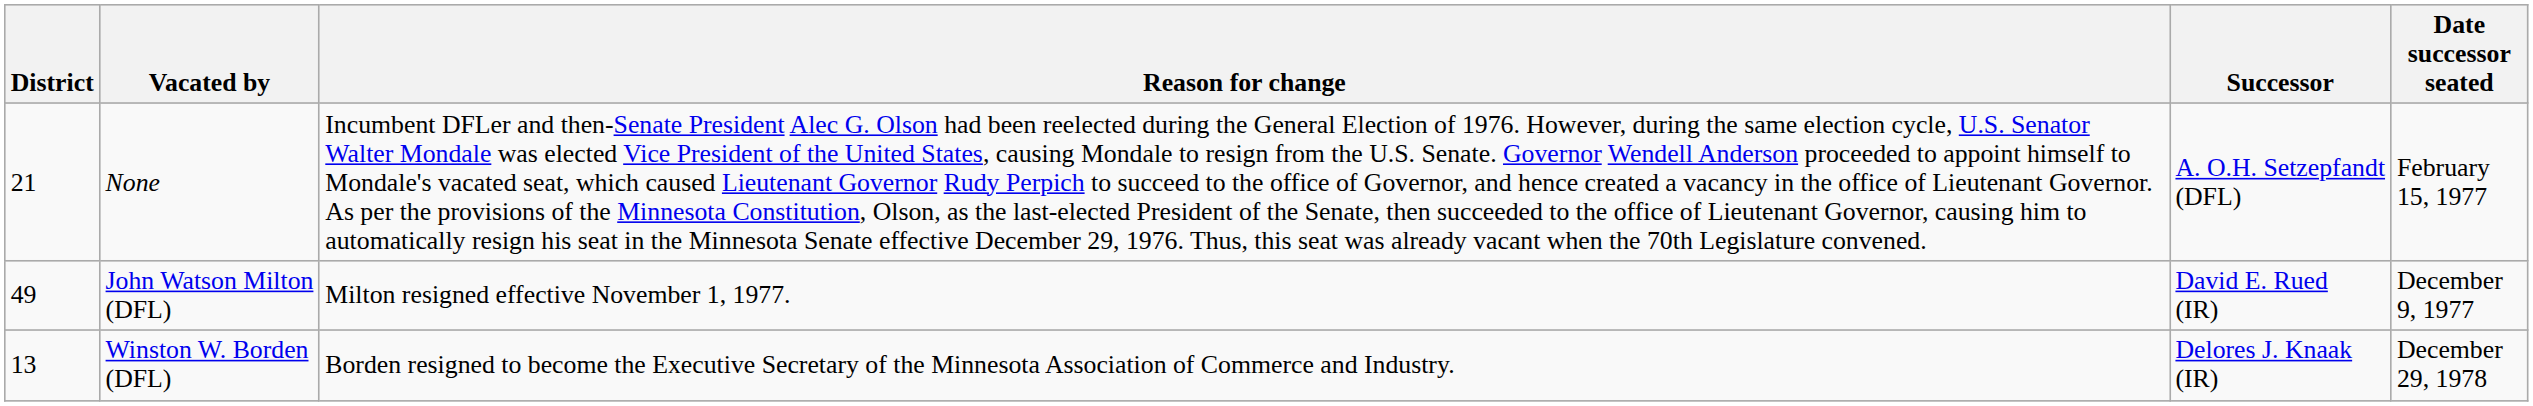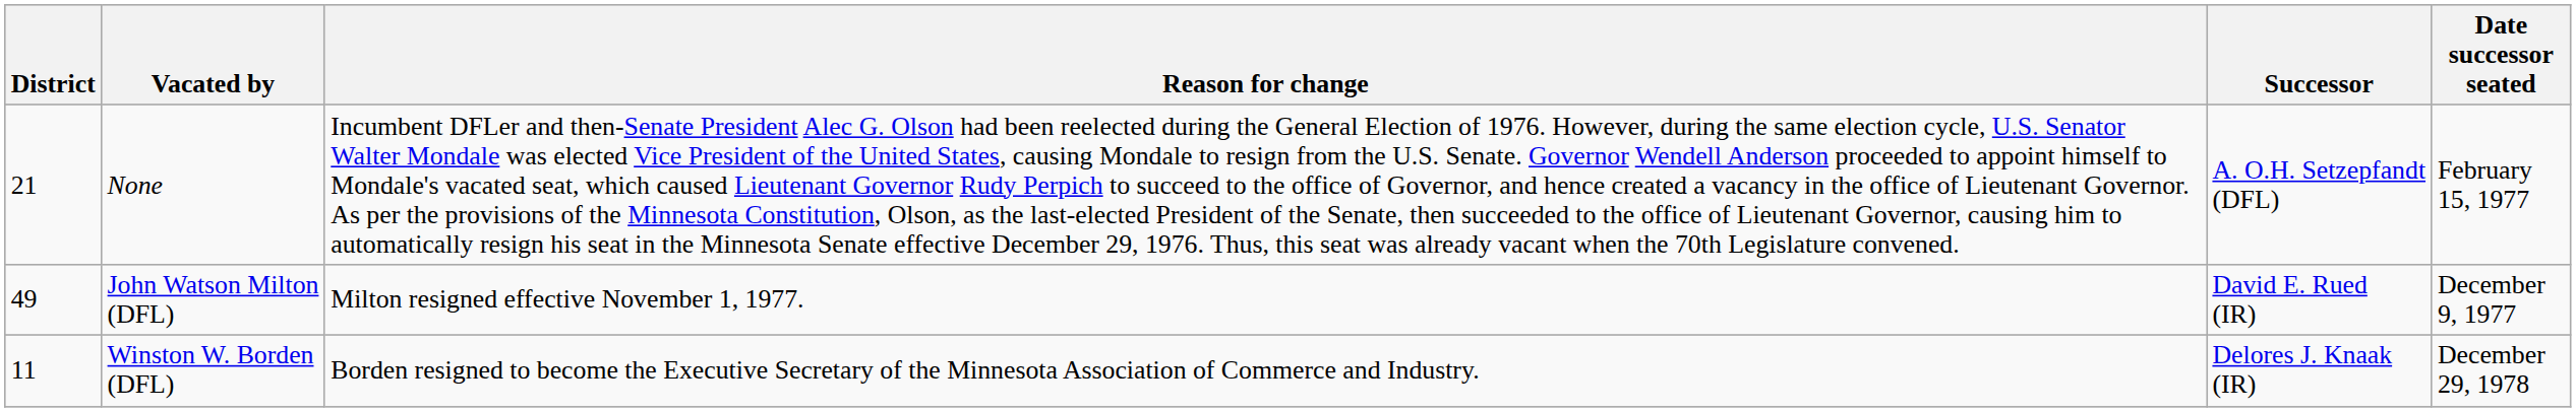Winston W. Borden (DFL) | District: 13 -> 11
